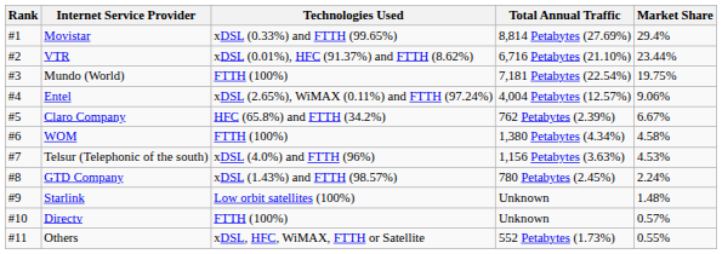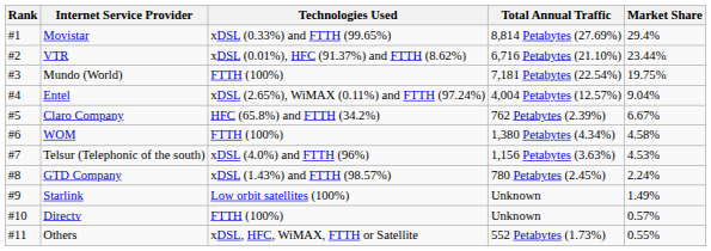Entel | Market Share: 9.06% -> 9.04%
Starlink | Market Share: 1.48% -> 1.49%
